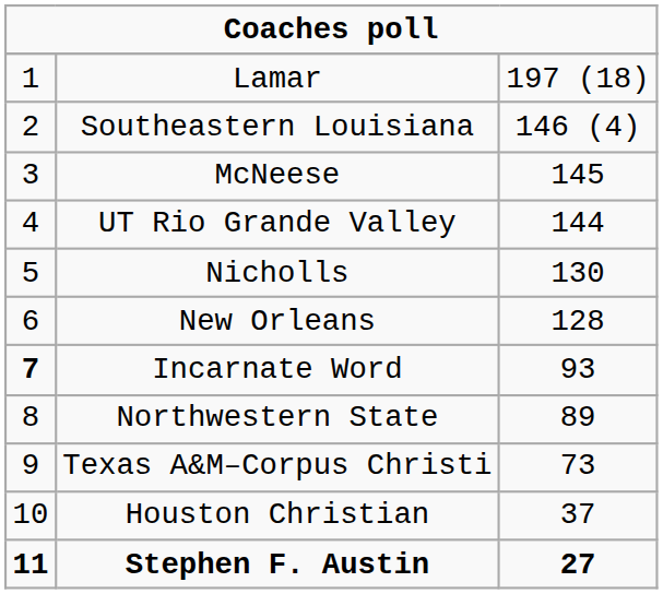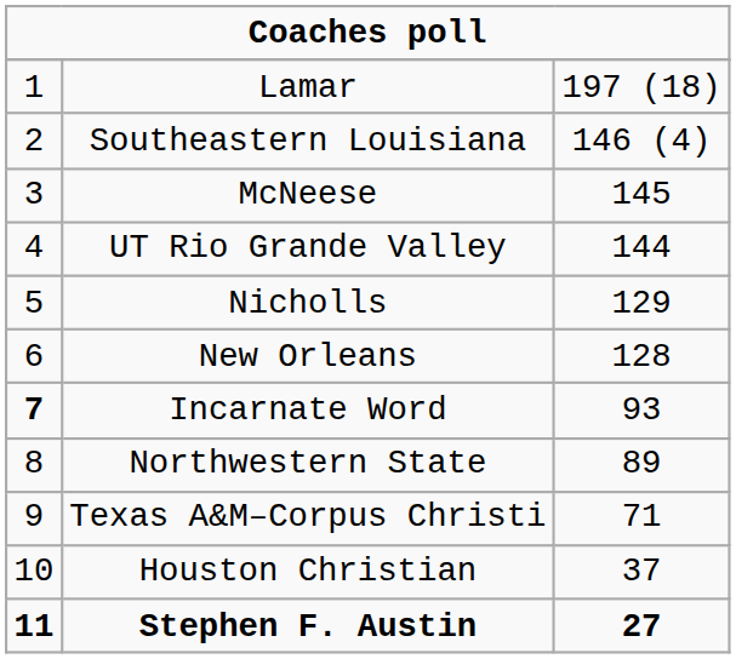Nicholls | column 3: 130 -> 129
Texas A&M–Corpus Christi | column 3: 73 -> 71
